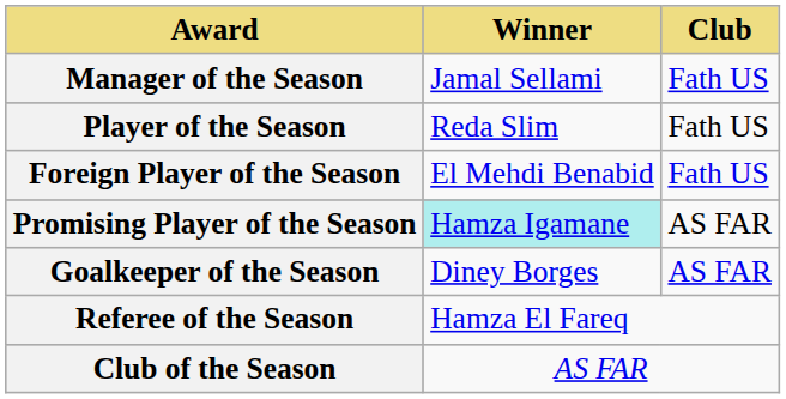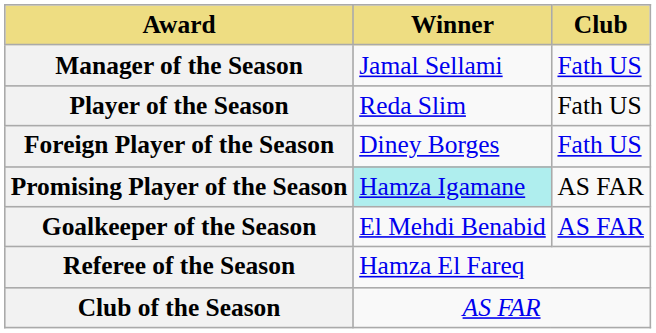Foreign Player of the Season | Winner: El Mehdi Benabid -> Diney Borges
Goalkeeper of the Season | Winner: Diney Borges -> El Mehdi Benabid
